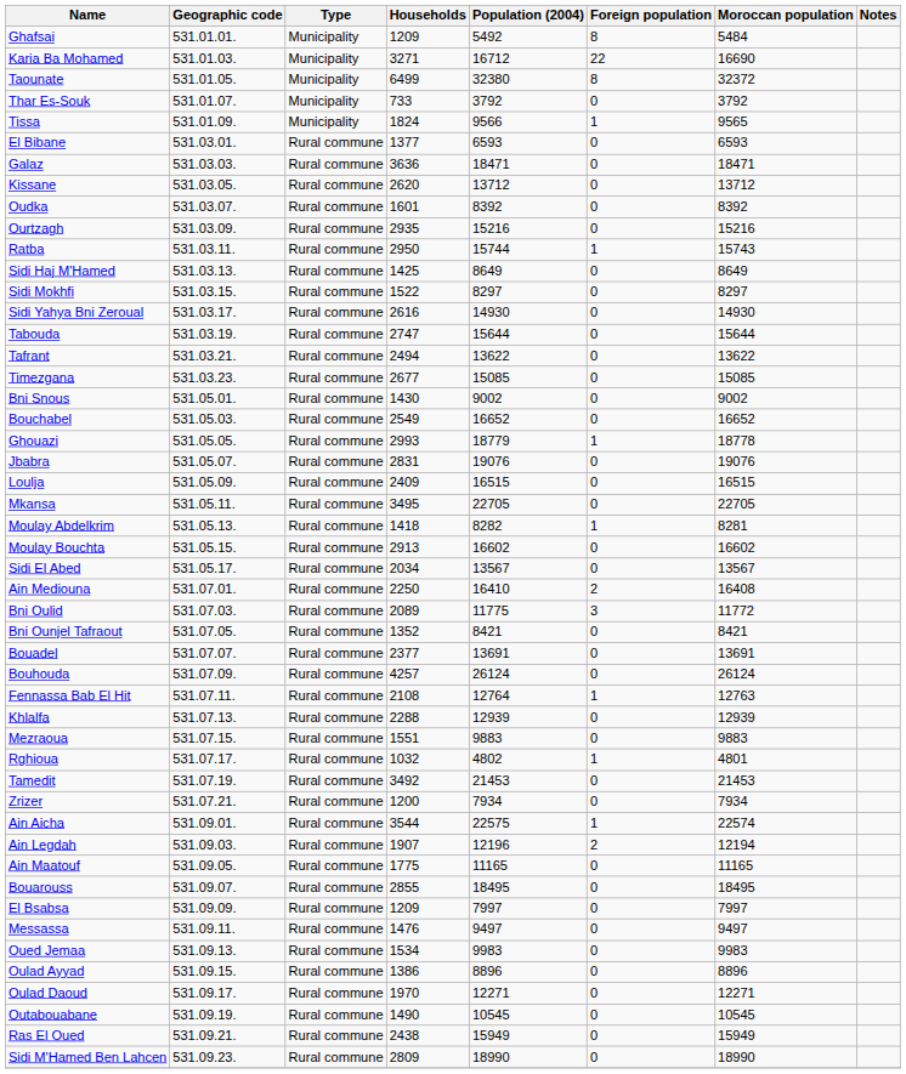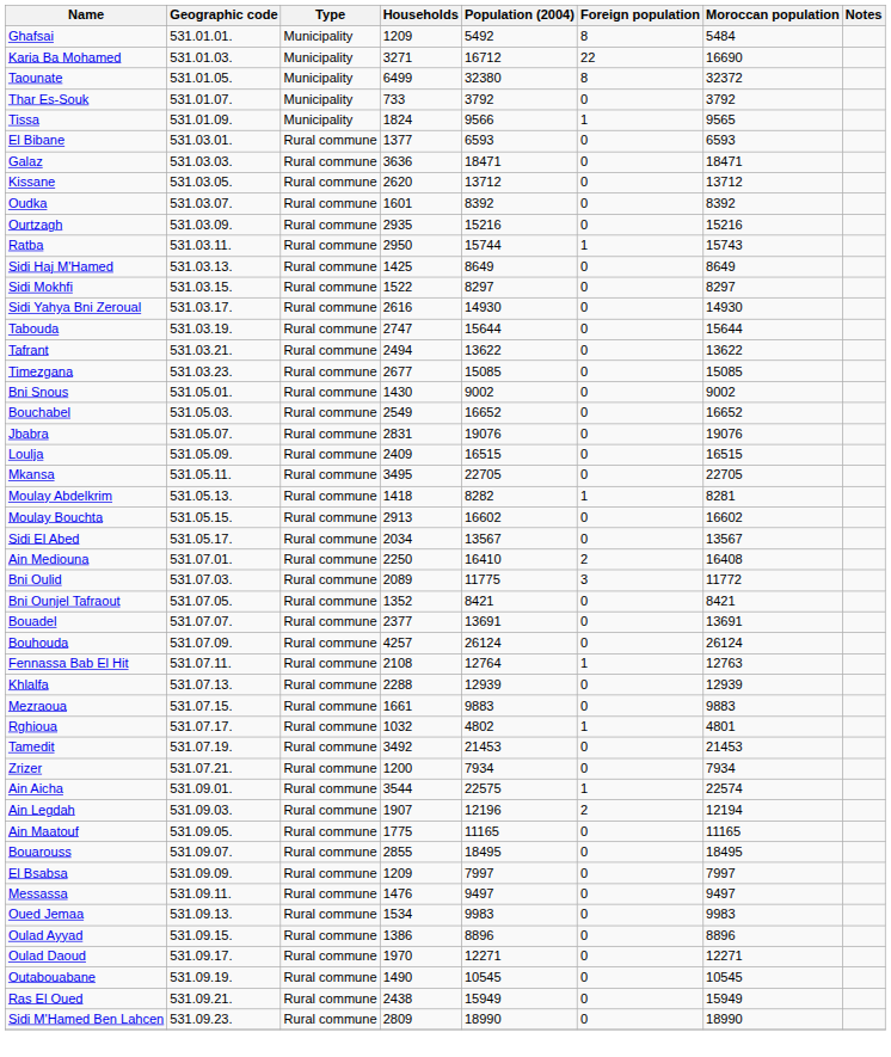- row: Ghouazi | 531.05.05. | Rural commune | 2993 | 18779 | 1 | 18778
Mezraoua | Households: 1551 -> 1661
